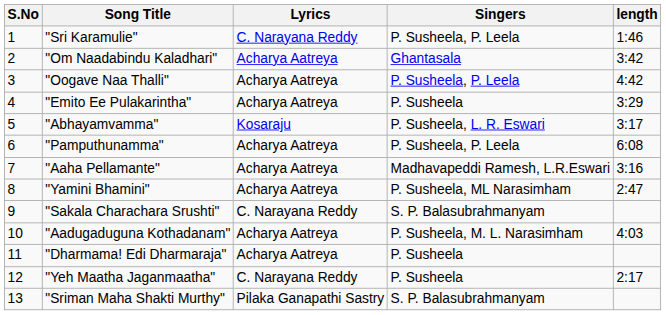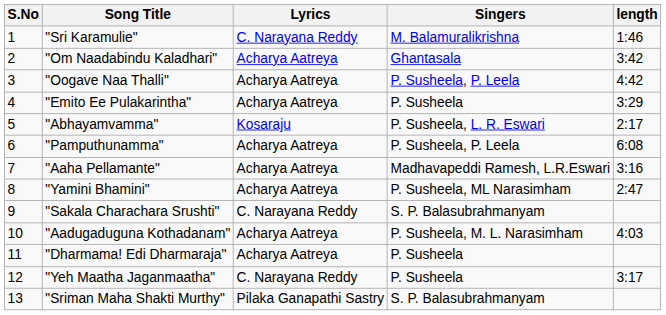"Sri Karamulie" | Singers: P. Susheela, P. Leela -> M. Balamuralikrishna
"Abhayamvamma" | length: 3:17 -> 2:17
"Yeh Maatha Jaganmaatha" | length: 2:17 -> 3:17
